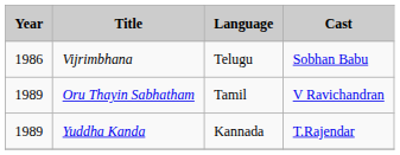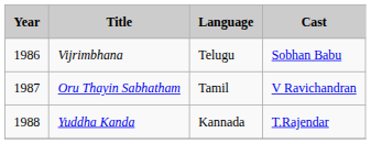Oru Thayin Sabhatham | Year: 1989 -> 1987
Yuddha Kanda | Year: 1989 -> 1988
